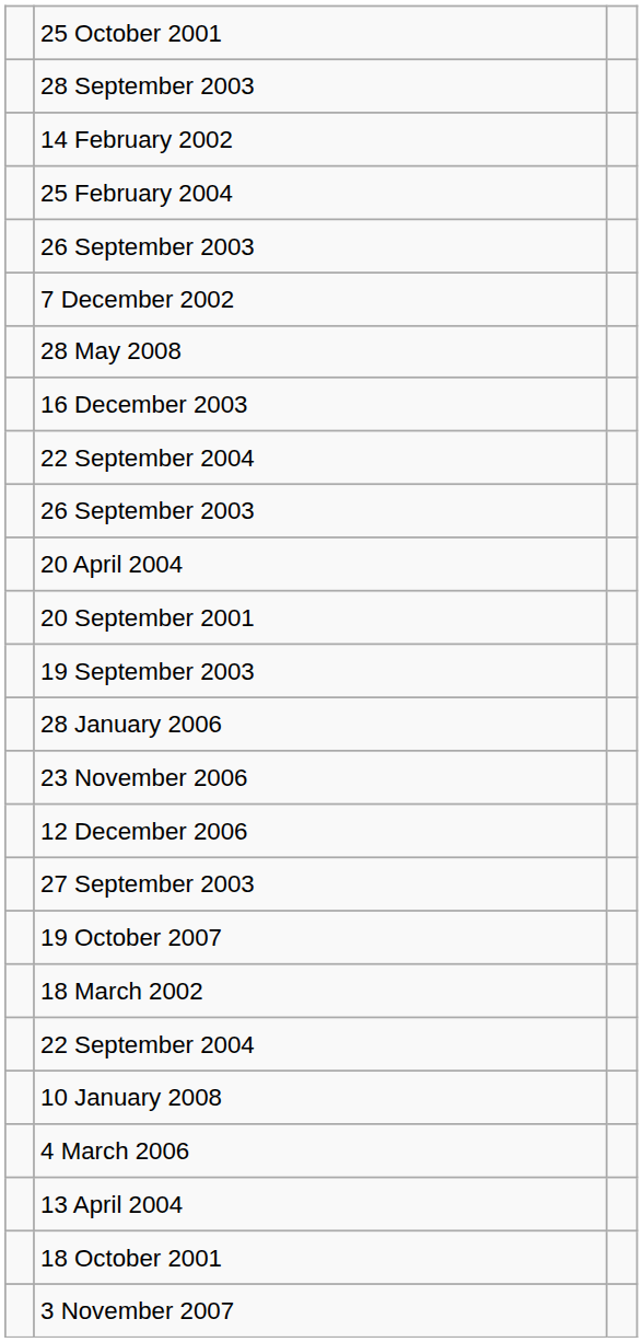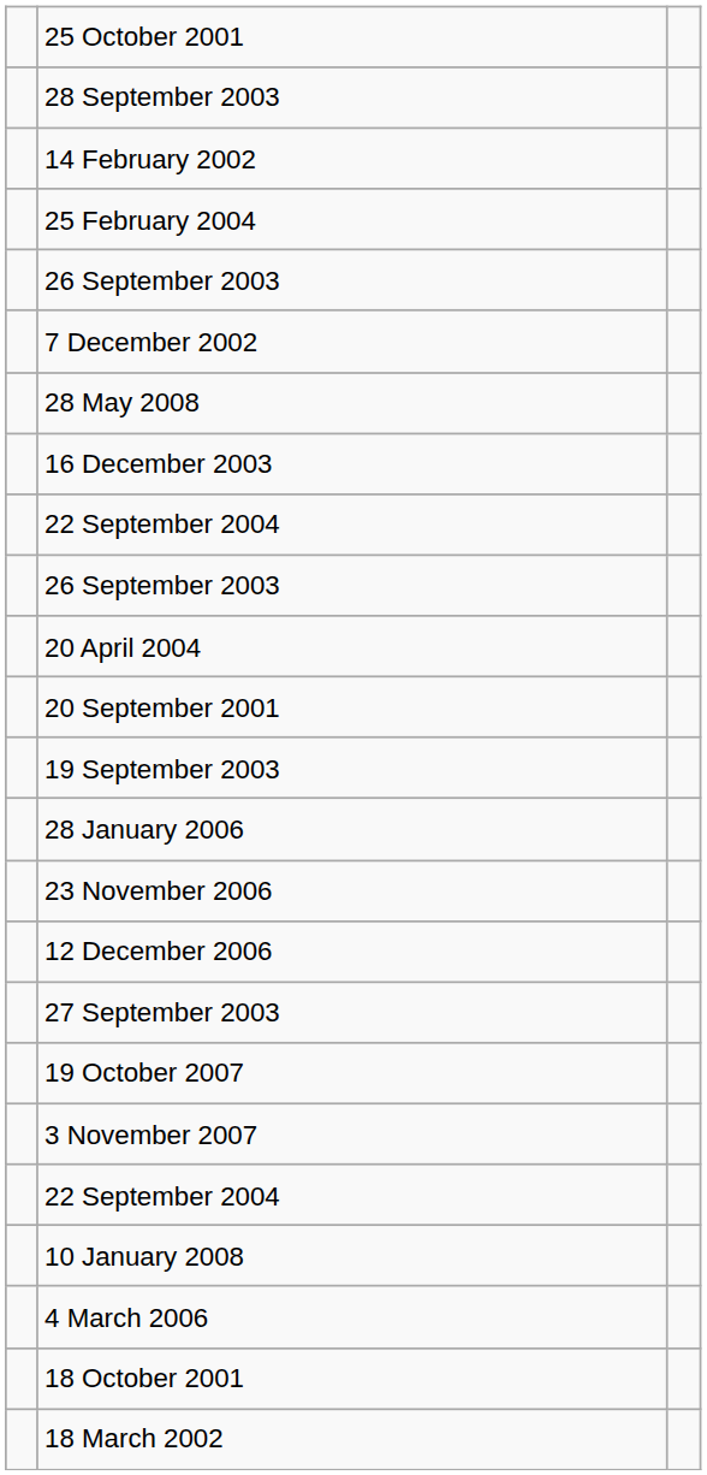rows swapped: 3 November 2007 <-> 18 March 2002
- row: 13 April 2004
